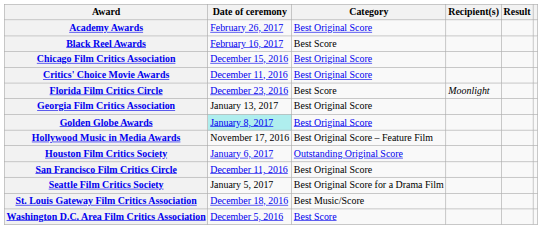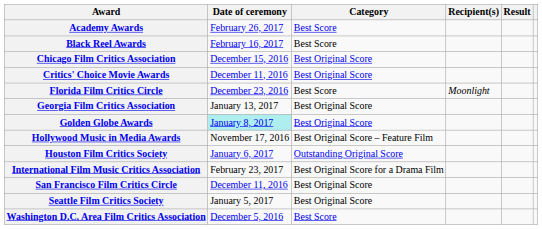Academy Awards | Category: Best Original Score -> Best Score
+ row: International Film Music Critics Association | February 23, 2017 | Best Original Score for a Drama Film
Seattle Film Critics Society | Category: Best Original Score for a Drama Film -> Best Original Score
- row: St. Louis Gateway Film Critics Association | December 18, 2016 | Best Music/Score
